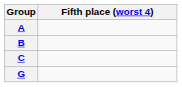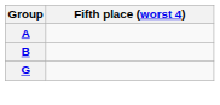- row: C
